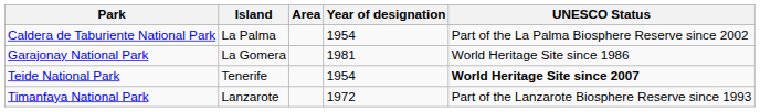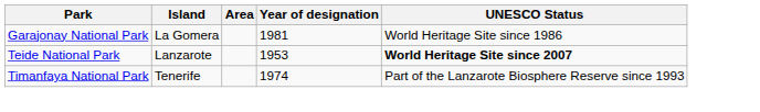- row: Caldera de Taburiente National Park | La Palma | 1954 | Part of the La Palma Biosphere Reserve since 2002
Teide National Park | Island: Tenerife -> Lanzarote
Teide National Park | Year of designation: 1954 -> 1953
Timanfaya National Park | Island: Lanzarote -> Tenerife
Timanfaya National Park | Year of designation: 1972 -> 1974
